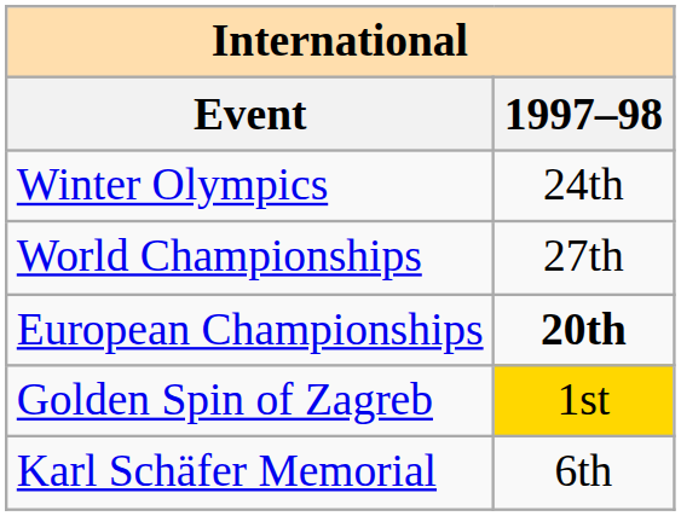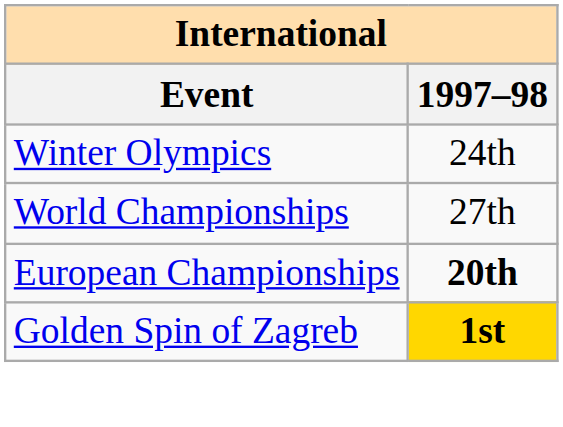Golden Spin of Zagreb | 1997–98: normal -> bold
- row: Karl Schäfer Memorial | 6th
